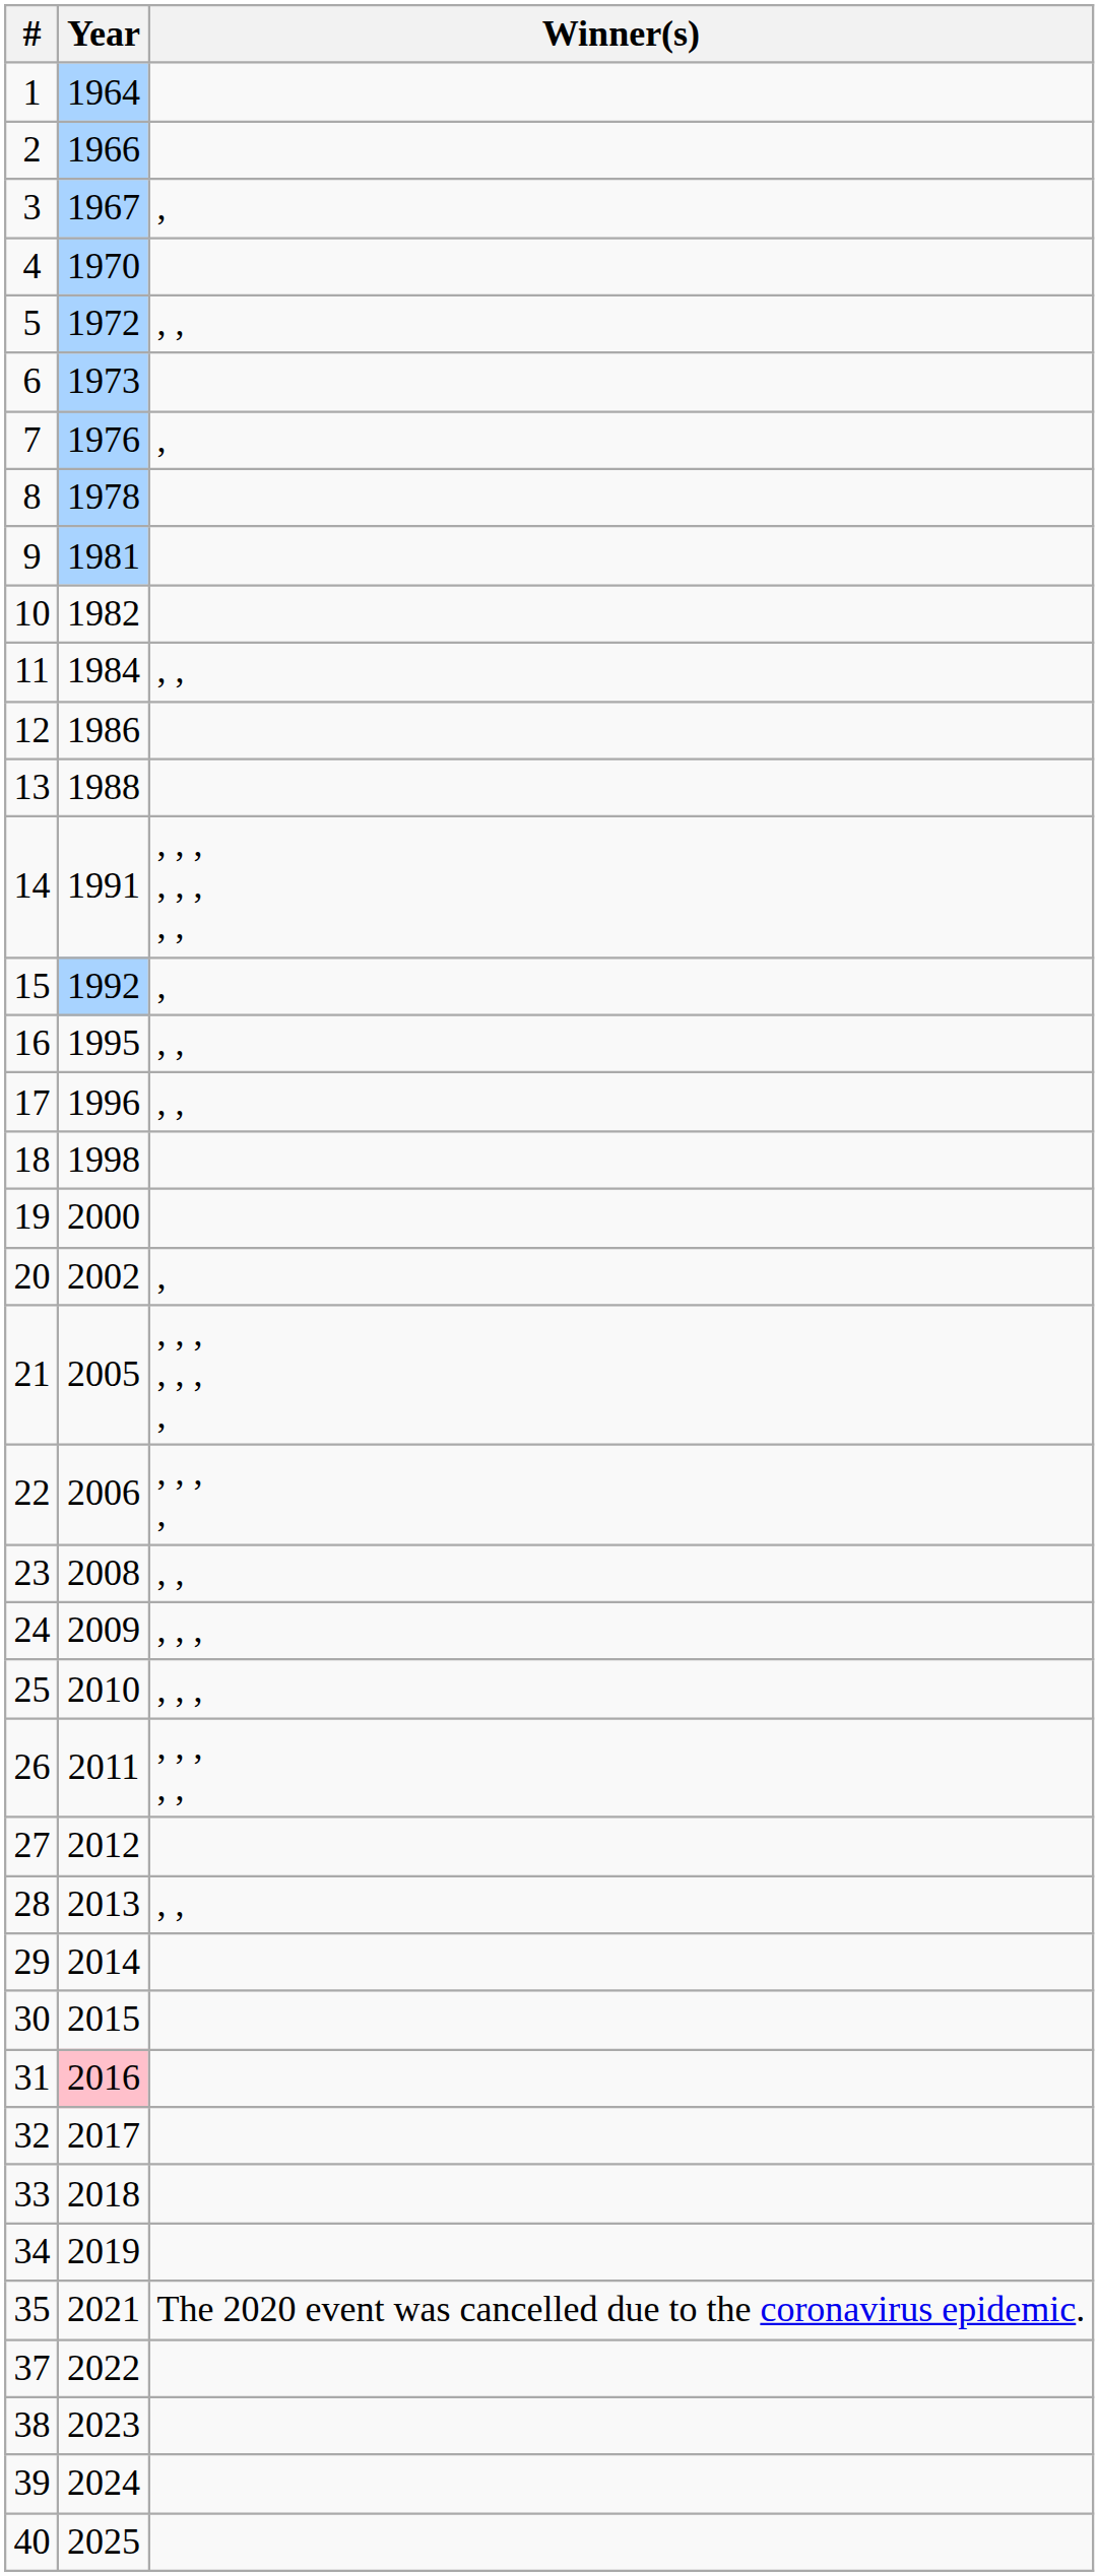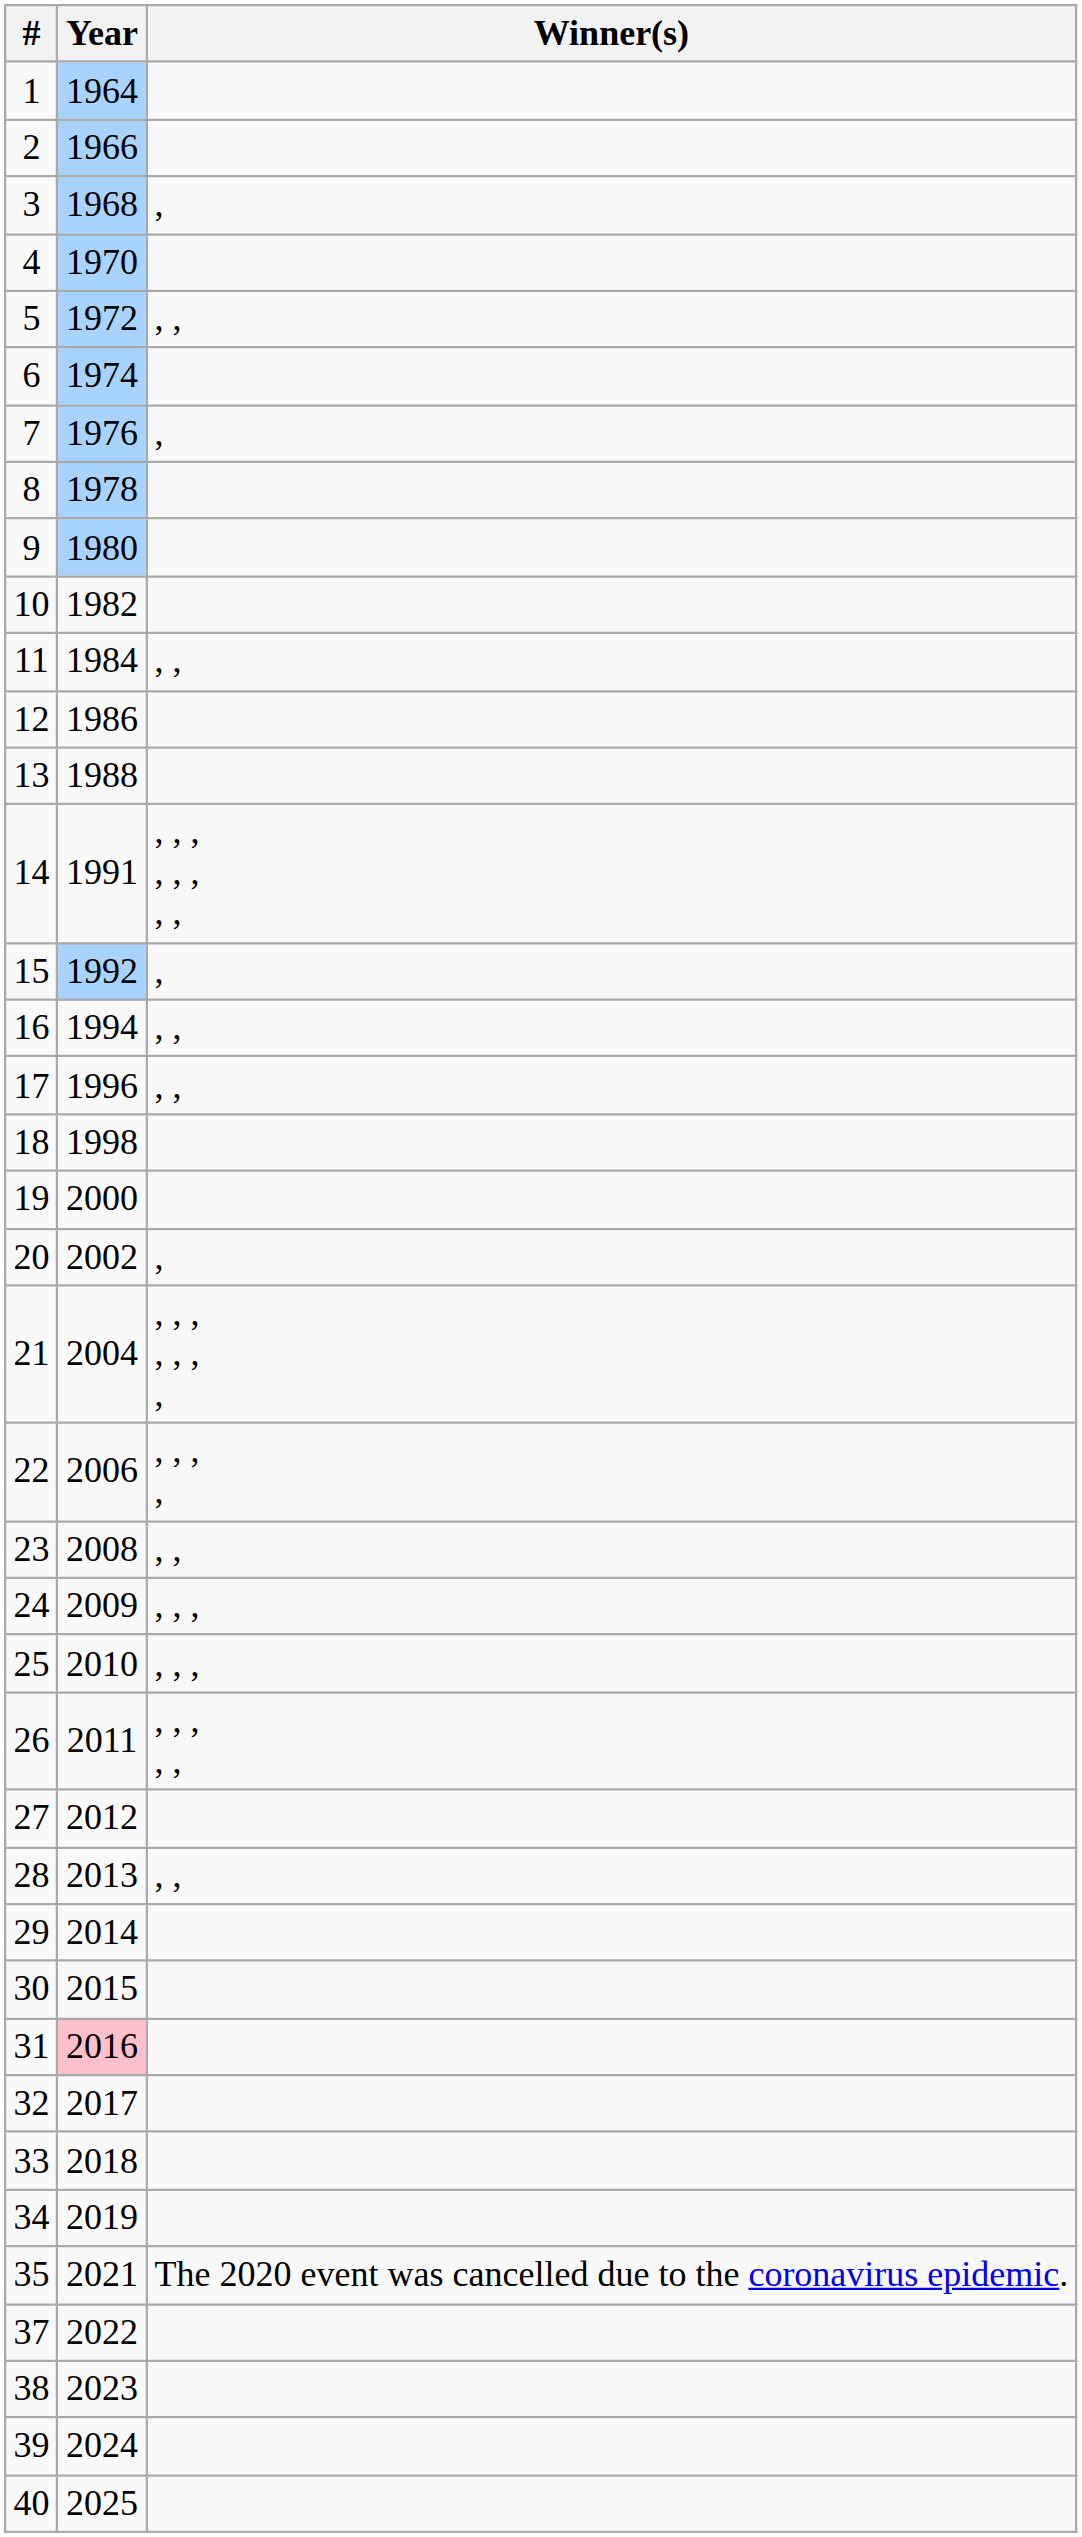3 | Year: 1967 -> 1968
6 | Year: 1973 -> 1974
9 | Year: 1981 -> 1980
16 | Year: 1995 -> 1994
21 | Year: 2005 -> 2004
